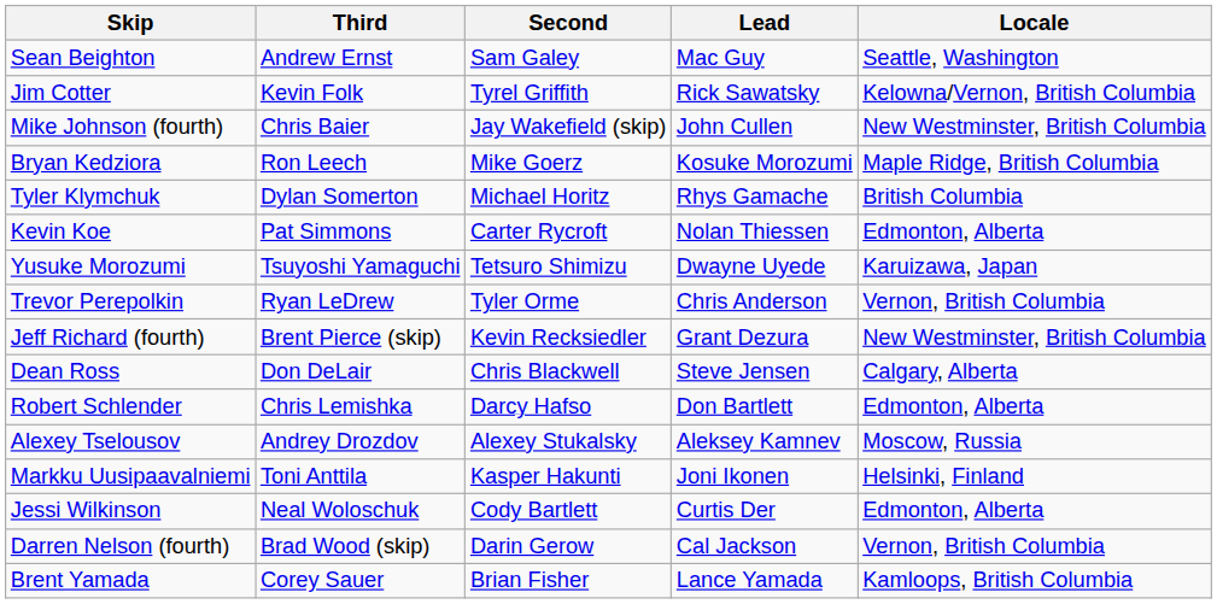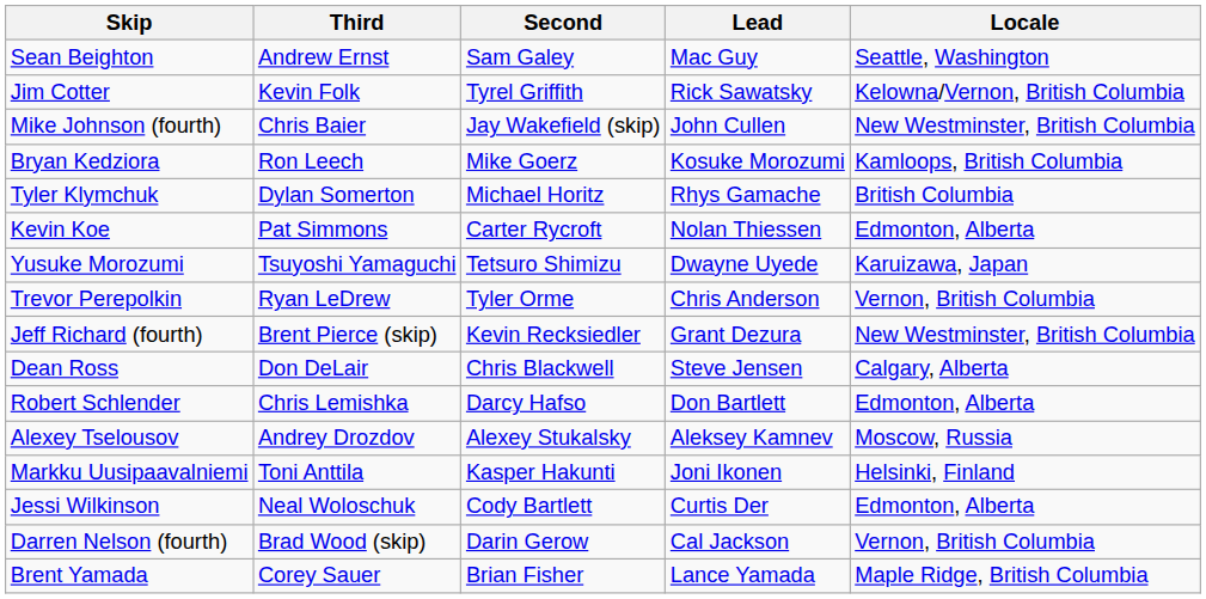Bryan Kedziora | Locale: Maple Ridge, British Columbia -> Kamloops, British Columbia
Brent Yamada | Locale: Kamloops, British Columbia -> Maple Ridge, British Columbia
